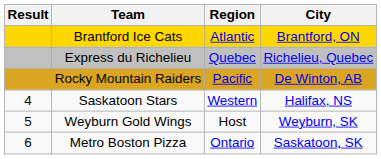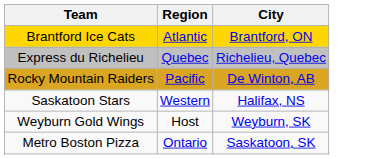- column: Result | 4 | 5 | 6
